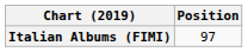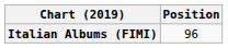Italian Albums (FIMI) | Position: 97 -> 96
